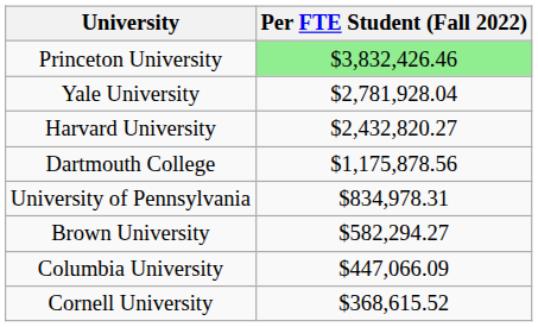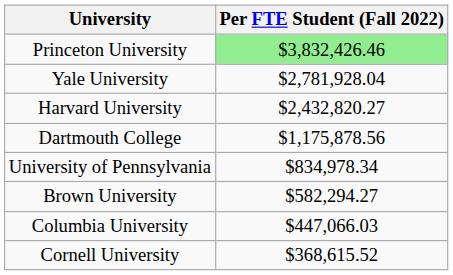University of Pennsylvania | Per FTE Student (Fall 2022): $834,978.31 -> $834,978.34
Columbia University | Per FTE Student (Fall 2022): $447,066.09 -> $447,066.03
